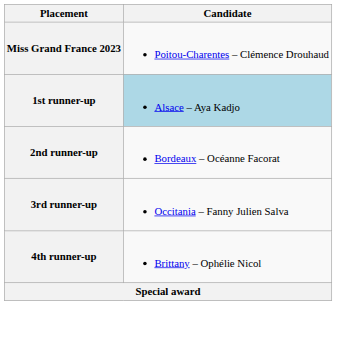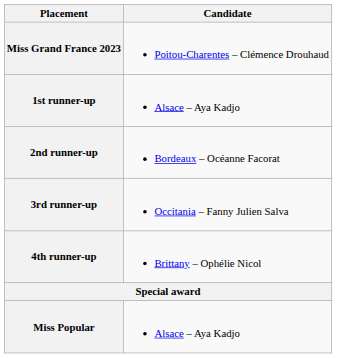1st runner-up | Candidate: lightblue background -> no background
+ row: Miss Popular | Alsace – Aya Kadjo
